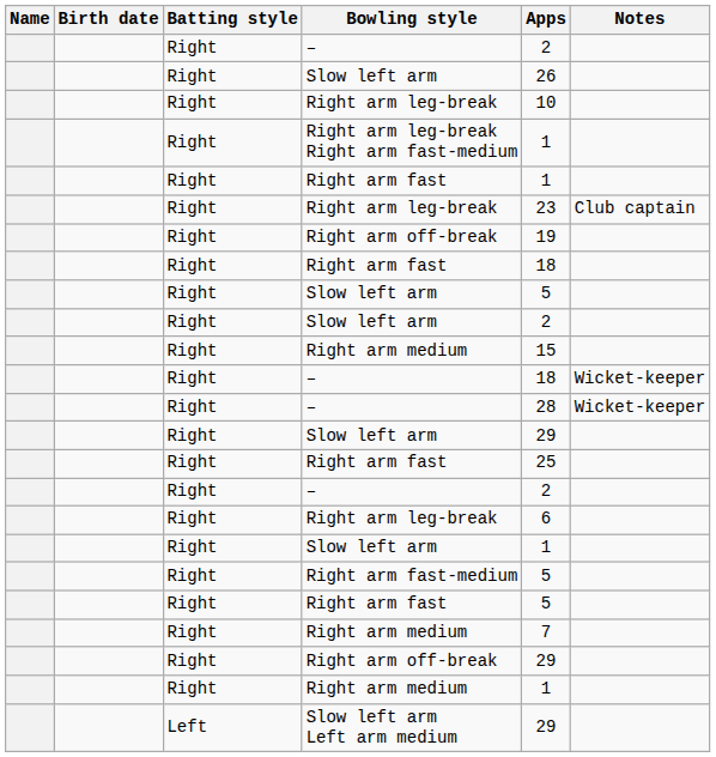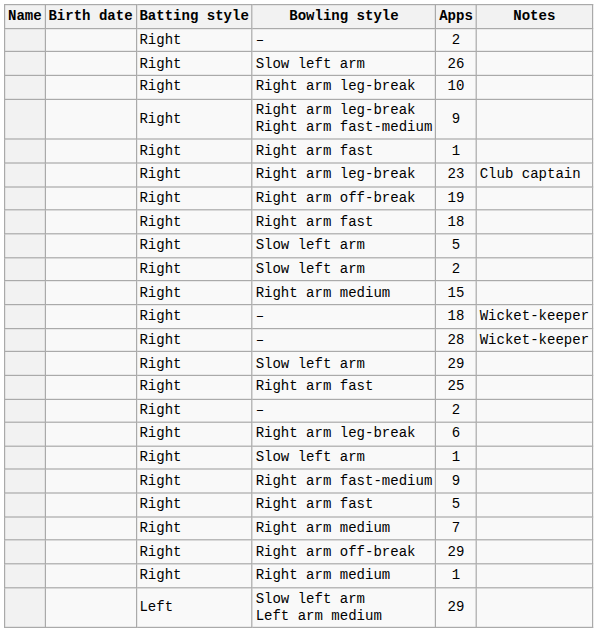Right arm leg-break Right arm fast-medium | Apps: 1 -> 9
Right arm fast-medium | Apps: 5 -> 9
